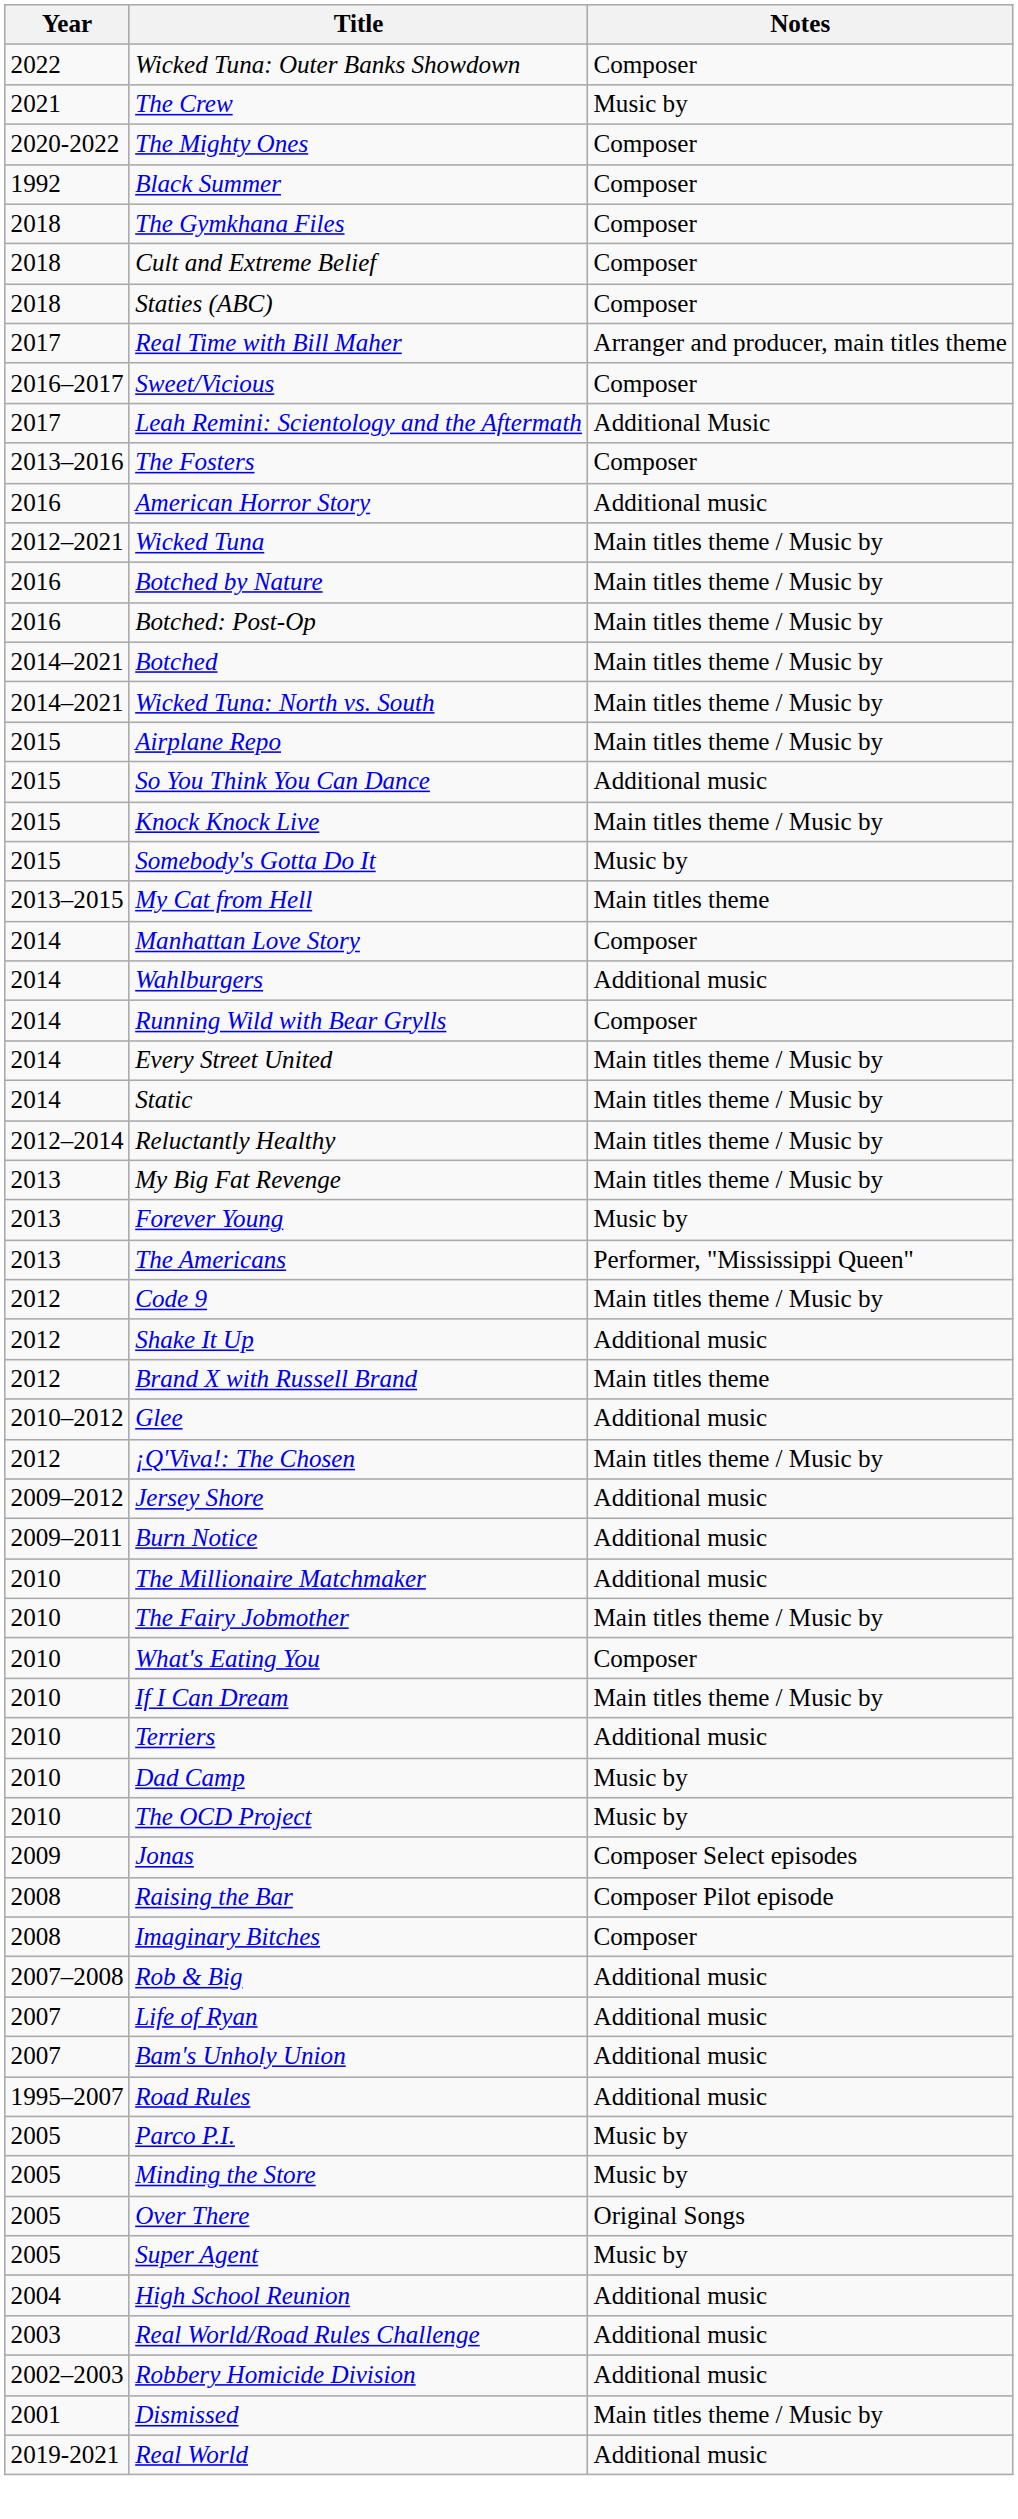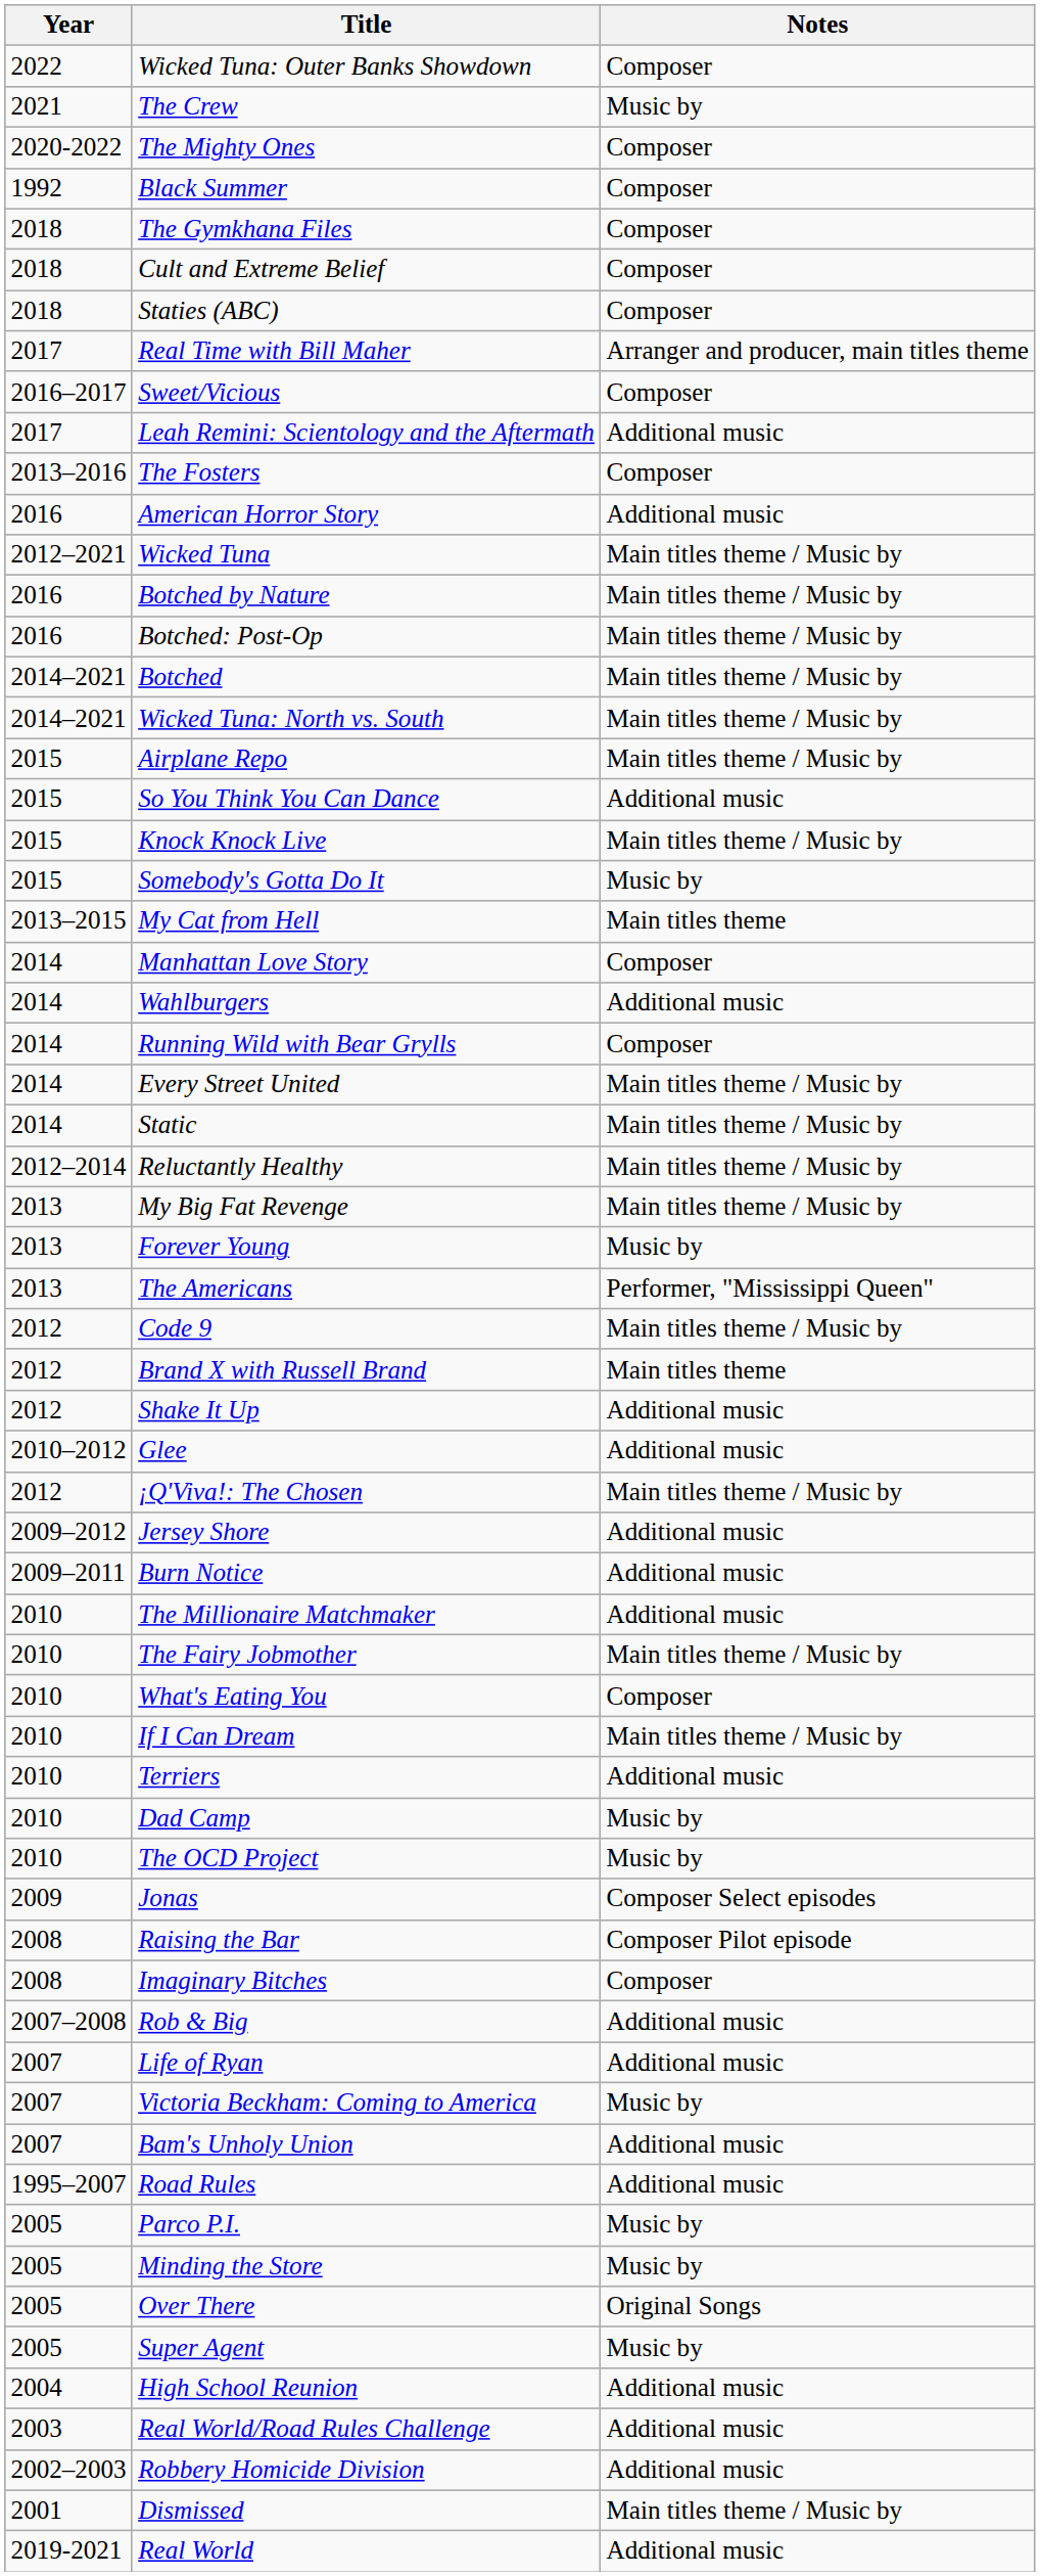Leah Remini: Scientology and the Aftermath | Notes: Additional Music -> Additional music
rows swapped: Shake It Up <-> Brand X with Russell Brand
+ row: 2007 | Victoria Beckham: Coming to America | Music by
